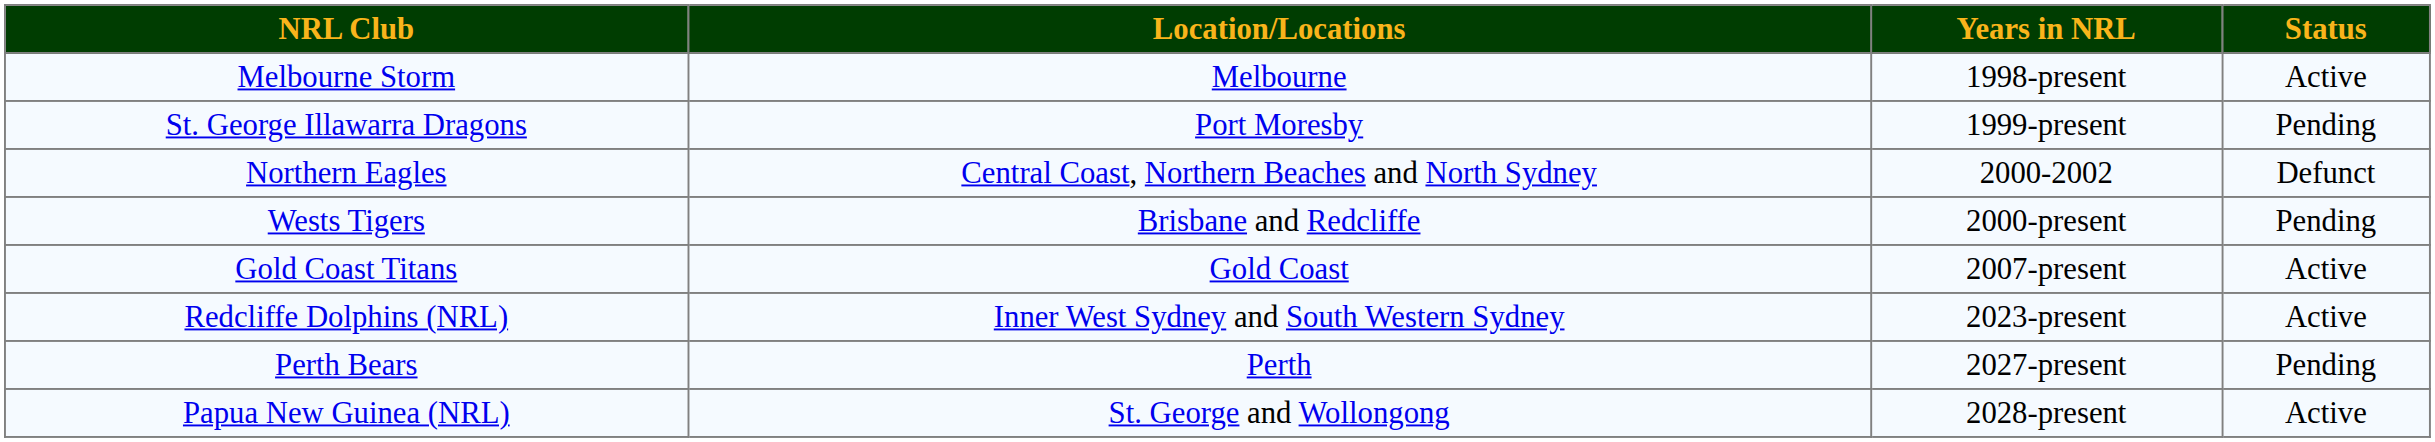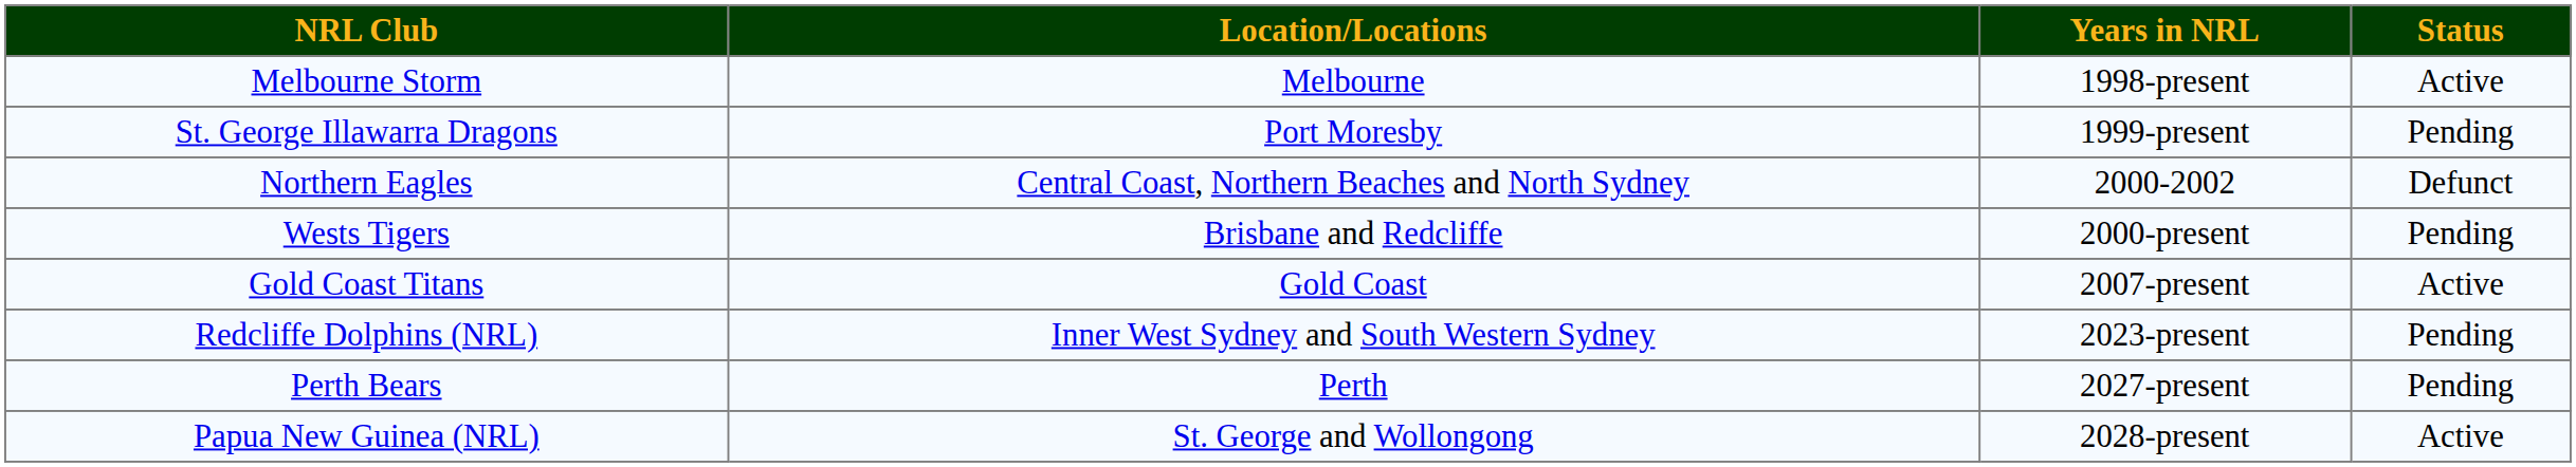Redcliffe Dolphins (NRL) | Status: Active -> Pending
